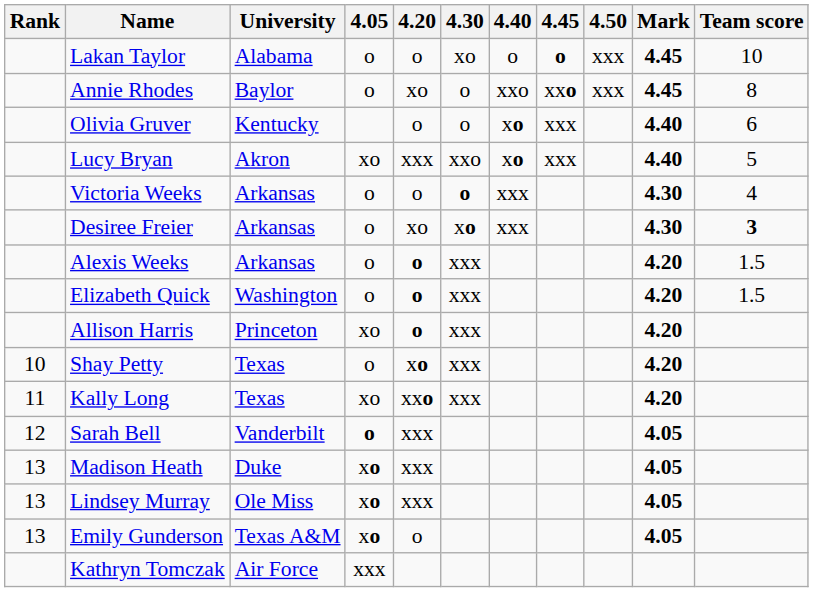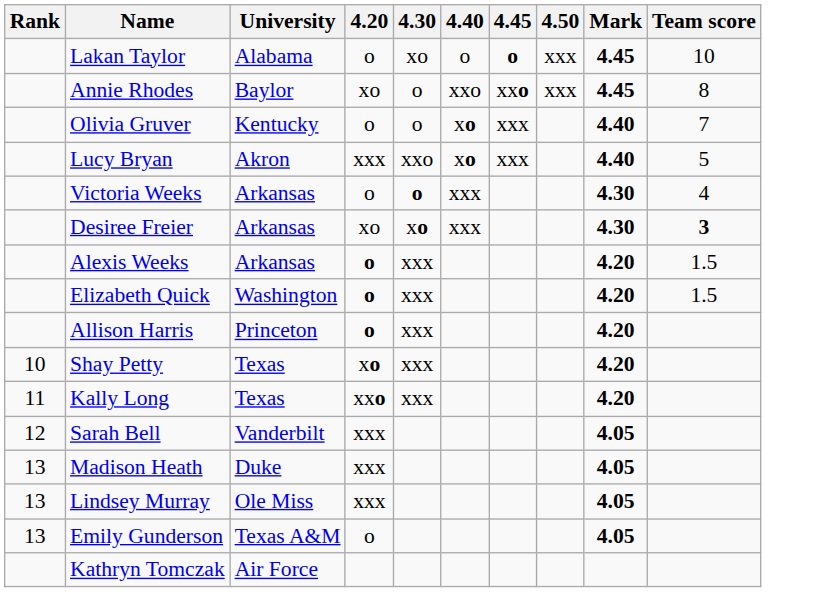- column: 4.05 | o | o | xo | o | o | o | o | xo | o | xo | o | xo | xo | xo | xxx
Olivia Gruver | Team score: 6 -> 7
